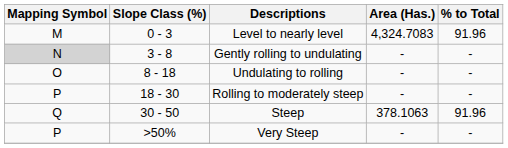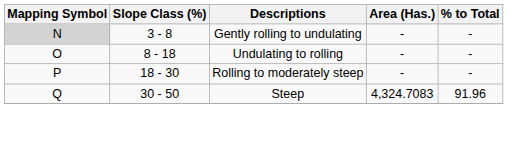- row: M | 0 - 3 | Level to nearly level | 4,324.7083 | 91.96
Steep | Area (Has.): 378.1063 -> 4,324.7083
- row: P | >50% | Very Steep | - | -
